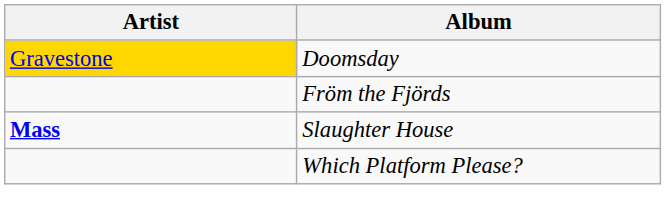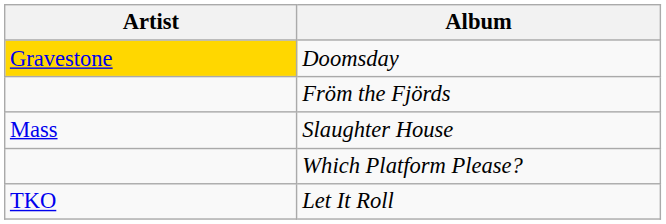Slaughter House | Artist: bold -> normal
+ row: TKO | Let It Roll
